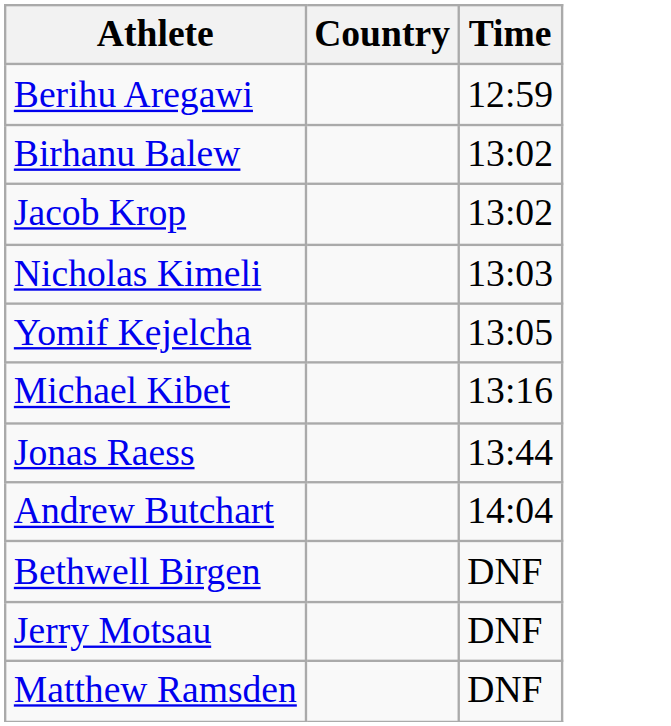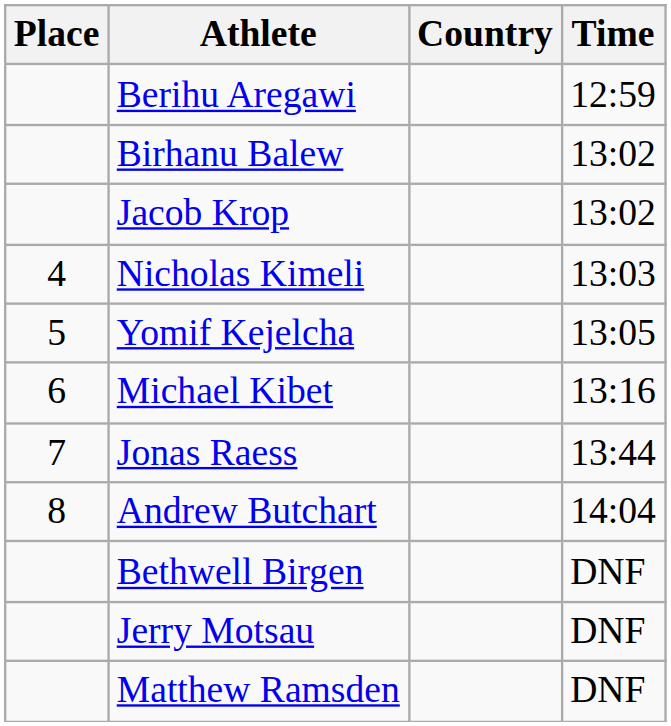+ column: Place | 4 | 5 | 6 | 7 | 8
